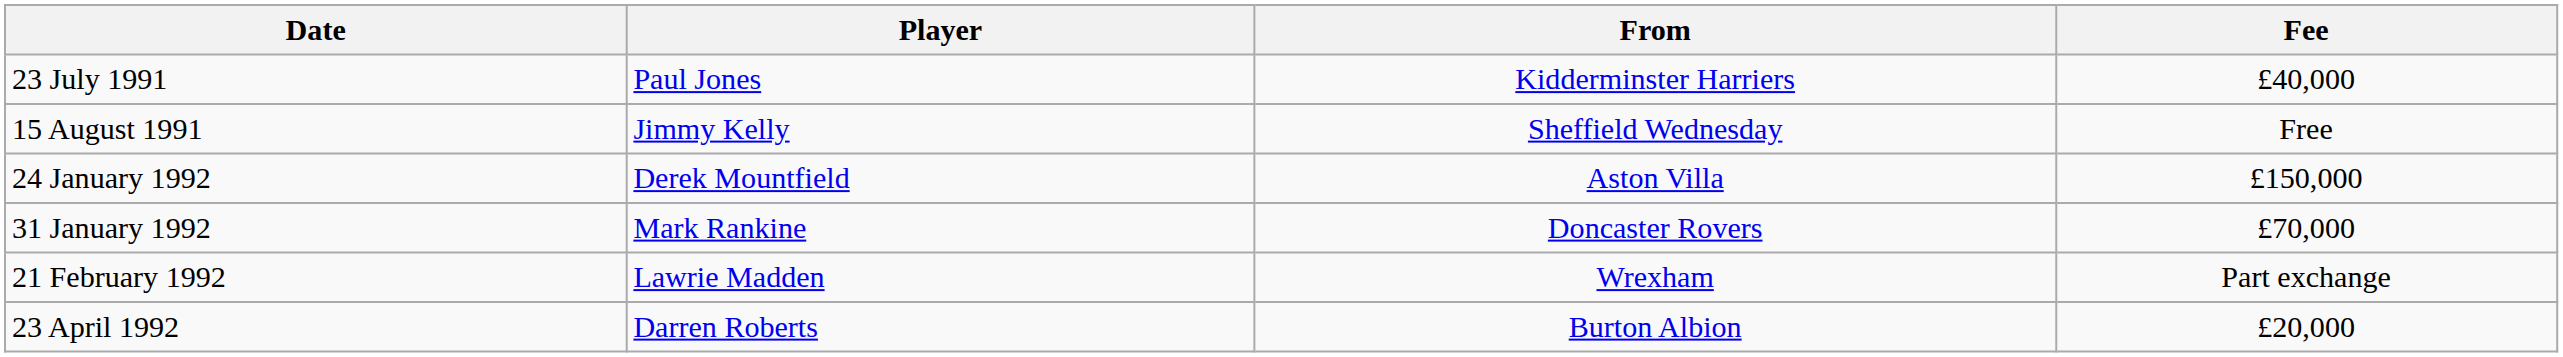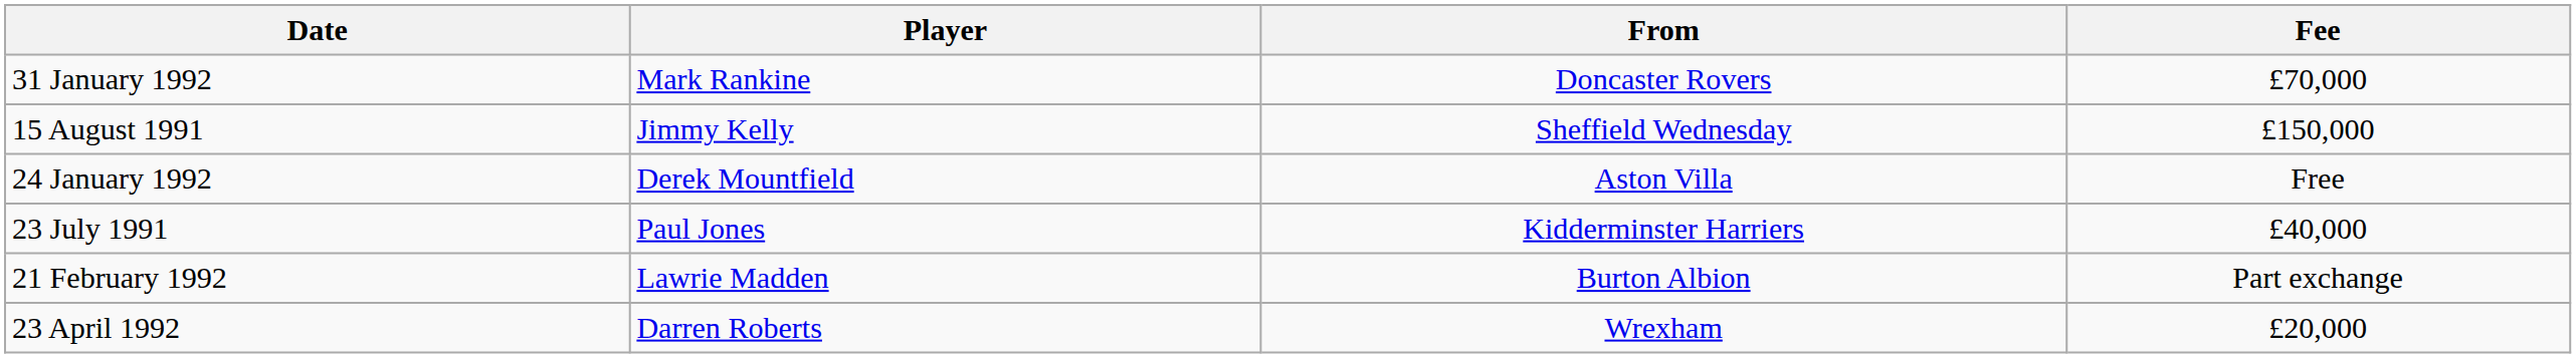rows swapped: 23 July 1991 <-> 31 January 1992
15 August 1991 | Fee: Free -> £150,000
24 January 1992 | Fee: £150,000 -> Free
21 February 1992 | From: Wrexham -> Burton Albion
23 April 1992 | From: Burton Albion -> Wrexham
